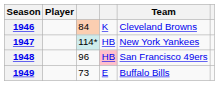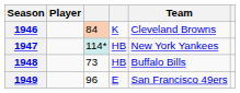1948 | column 3: 96 -> 73
1948 | column 4: pink background -> no background
1948 | Team: San Francisco 49ers -> Buffalo Bills
1949 | column 3: 73 -> 96
1949 | Team: Buffalo Bills -> San Francisco 49ers
